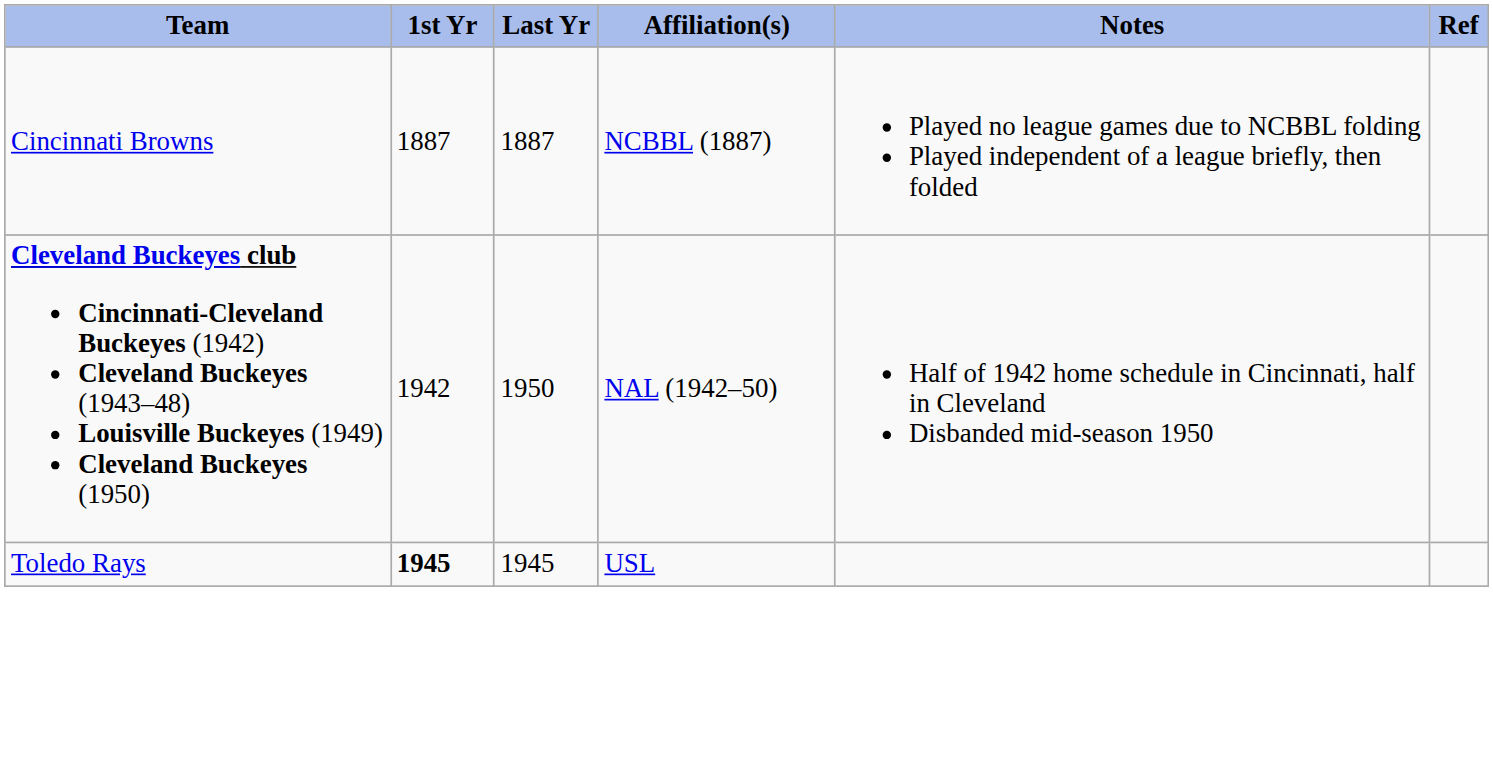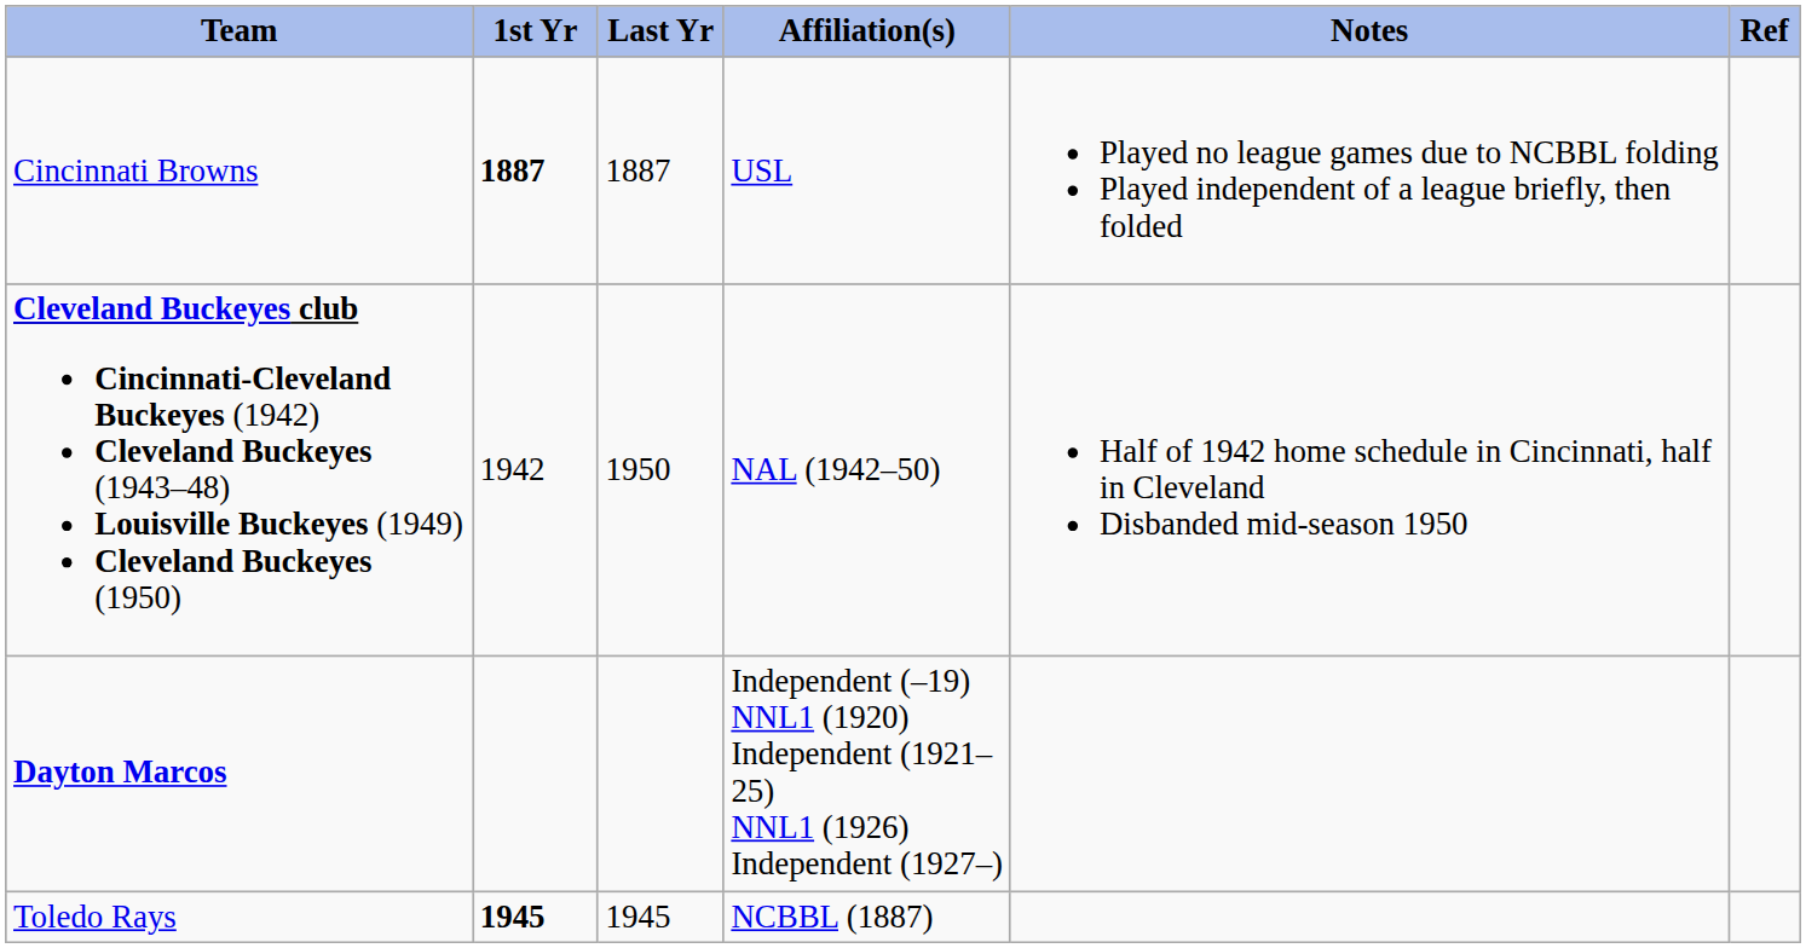Cincinnati Browns | 1st Yr: normal -> bold
Cincinnati Browns | Affiliation(s): NCBBL (1887) -> USL
+ row: Dayton Marcos | Independent (–19) NNL1 (1920) Independent (1921–25) NNL1 (1926) Independent (1927–)
Toledo Rays | Affiliation(s): USL -> NCBBL (1887)
